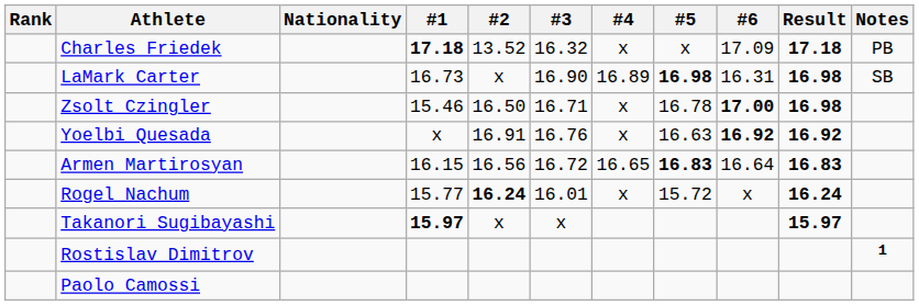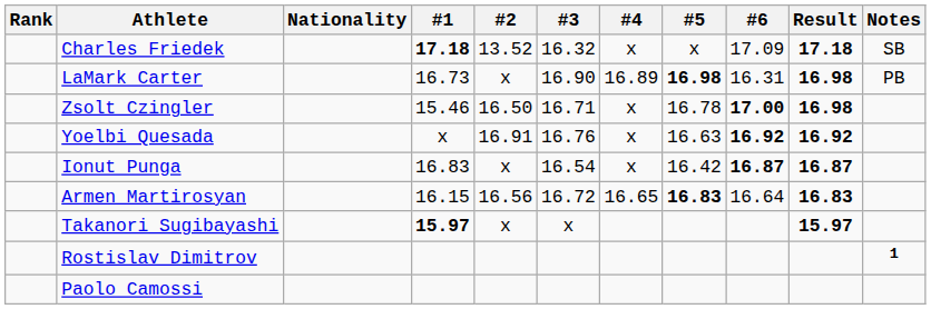Charles Friedek | Notes: PB -> SB
LaMark Carter | Notes: SB -> PB
+ row: Ionut Punga | 16.83 | x | 16.54 | x | 16.42 | 16.87 | 16.87
- row: Rogel Nachum | 15.77 | 16.24 | 16.01 | x | 15.72 | x | 16.24
